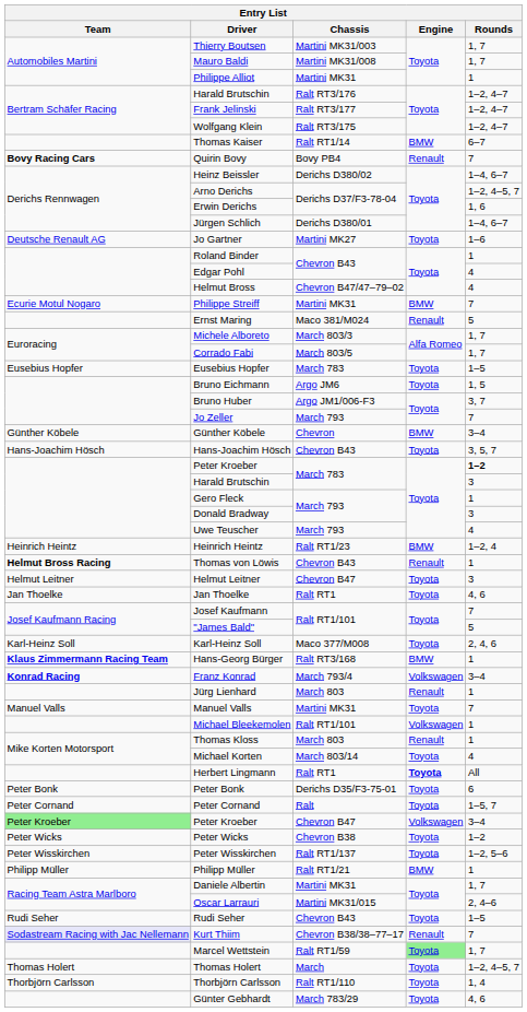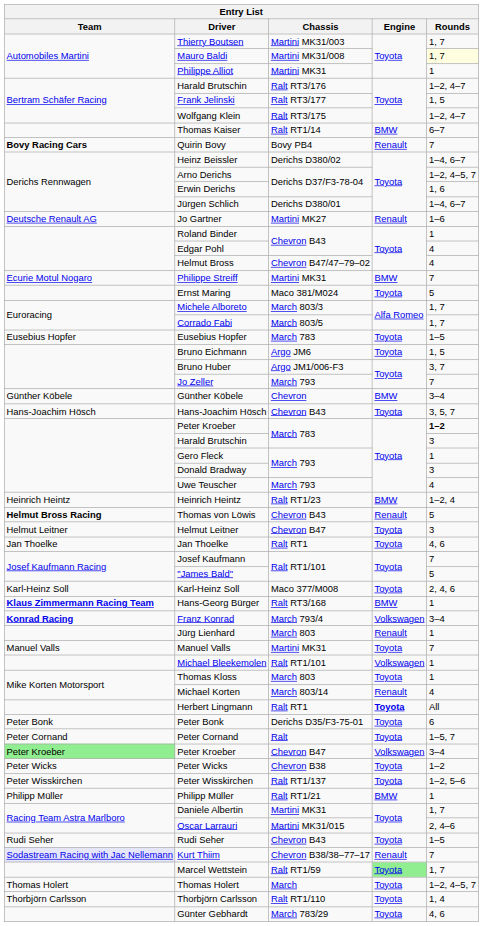Mauro Baldi | Rounds: no background -> lightyellow background
Frank Jelinski | Rounds: 1–2, 4–7 -> 1, 5
Jo Gartner | Engine: Toyota -> Renault
Ernst Maring | Engine: Renault -> Toyota
Thomas von Löwis | Rounds: 1 -> 5
Thomas Kloss | Engine: Renault -> Toyota
Michael Korten | Engine: Toyota -> Renault
